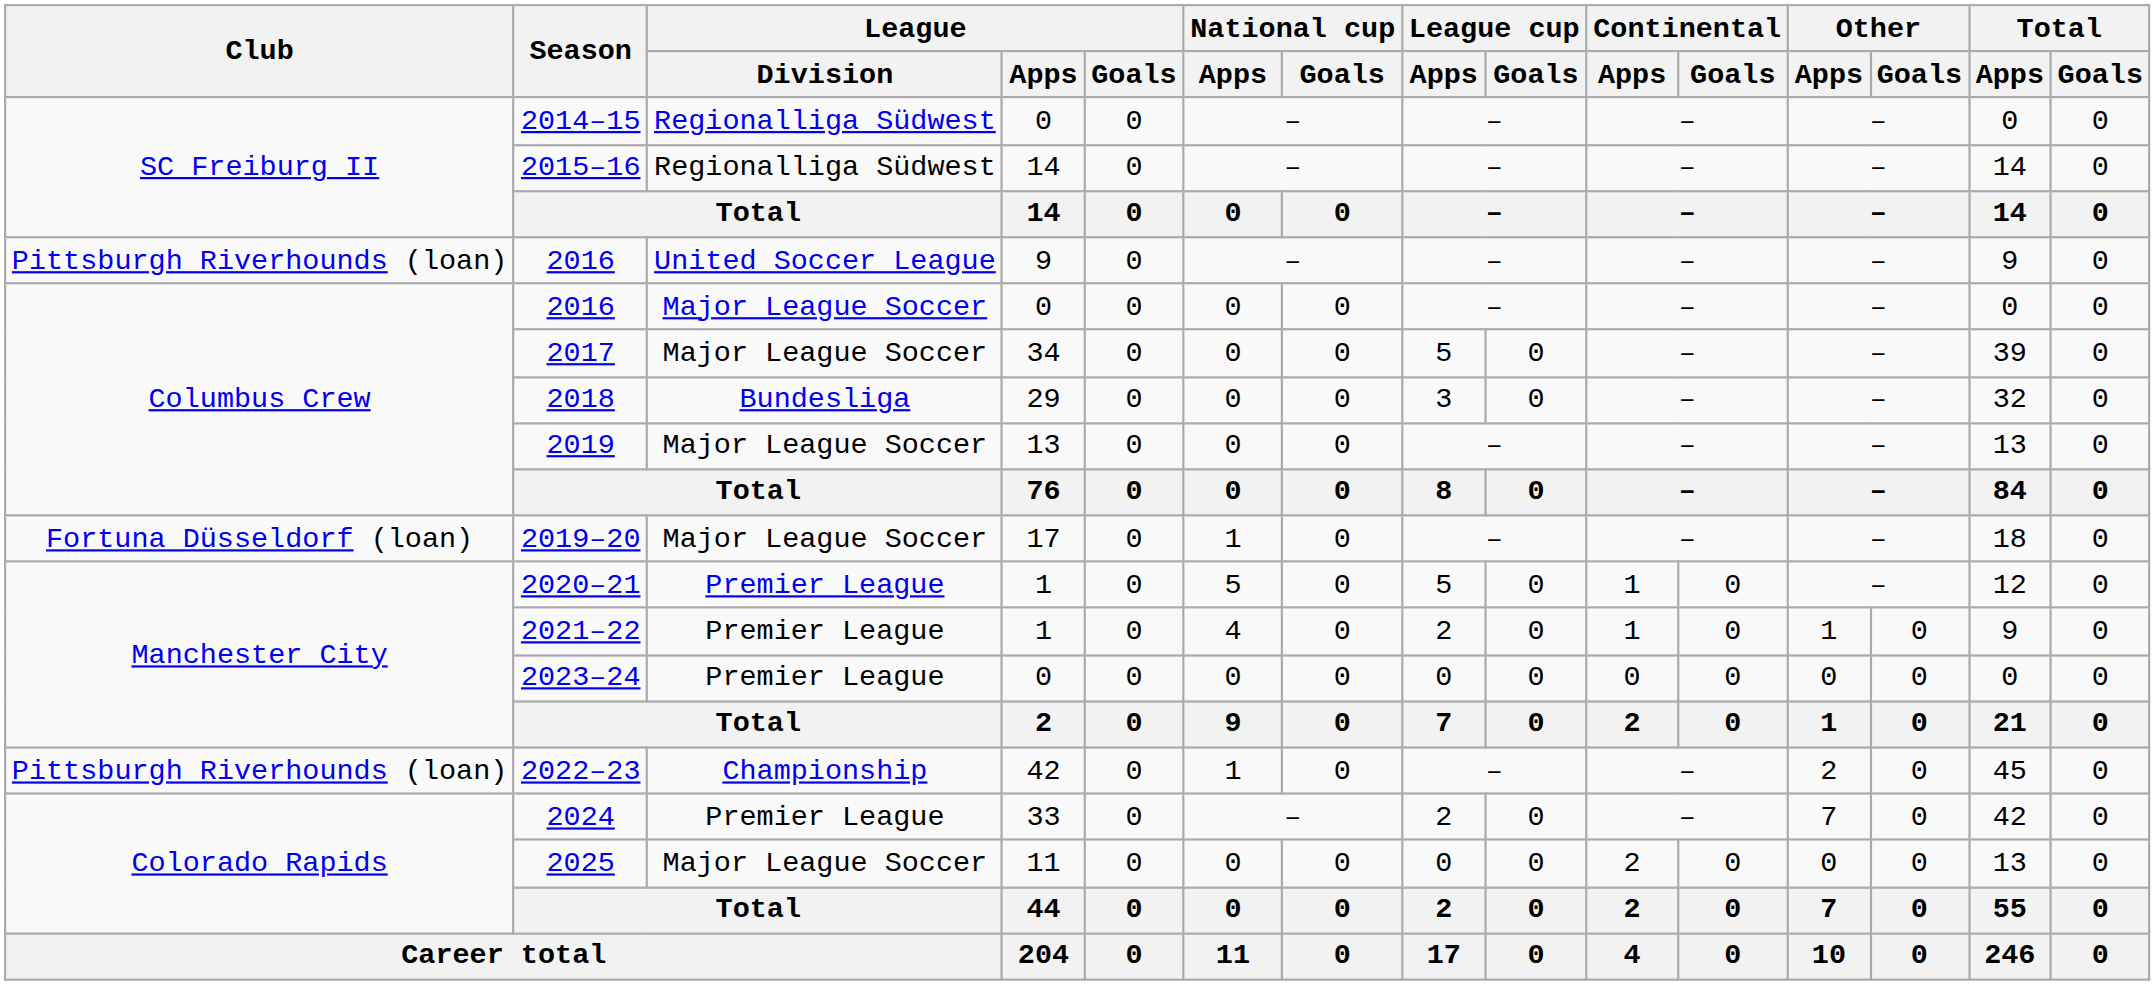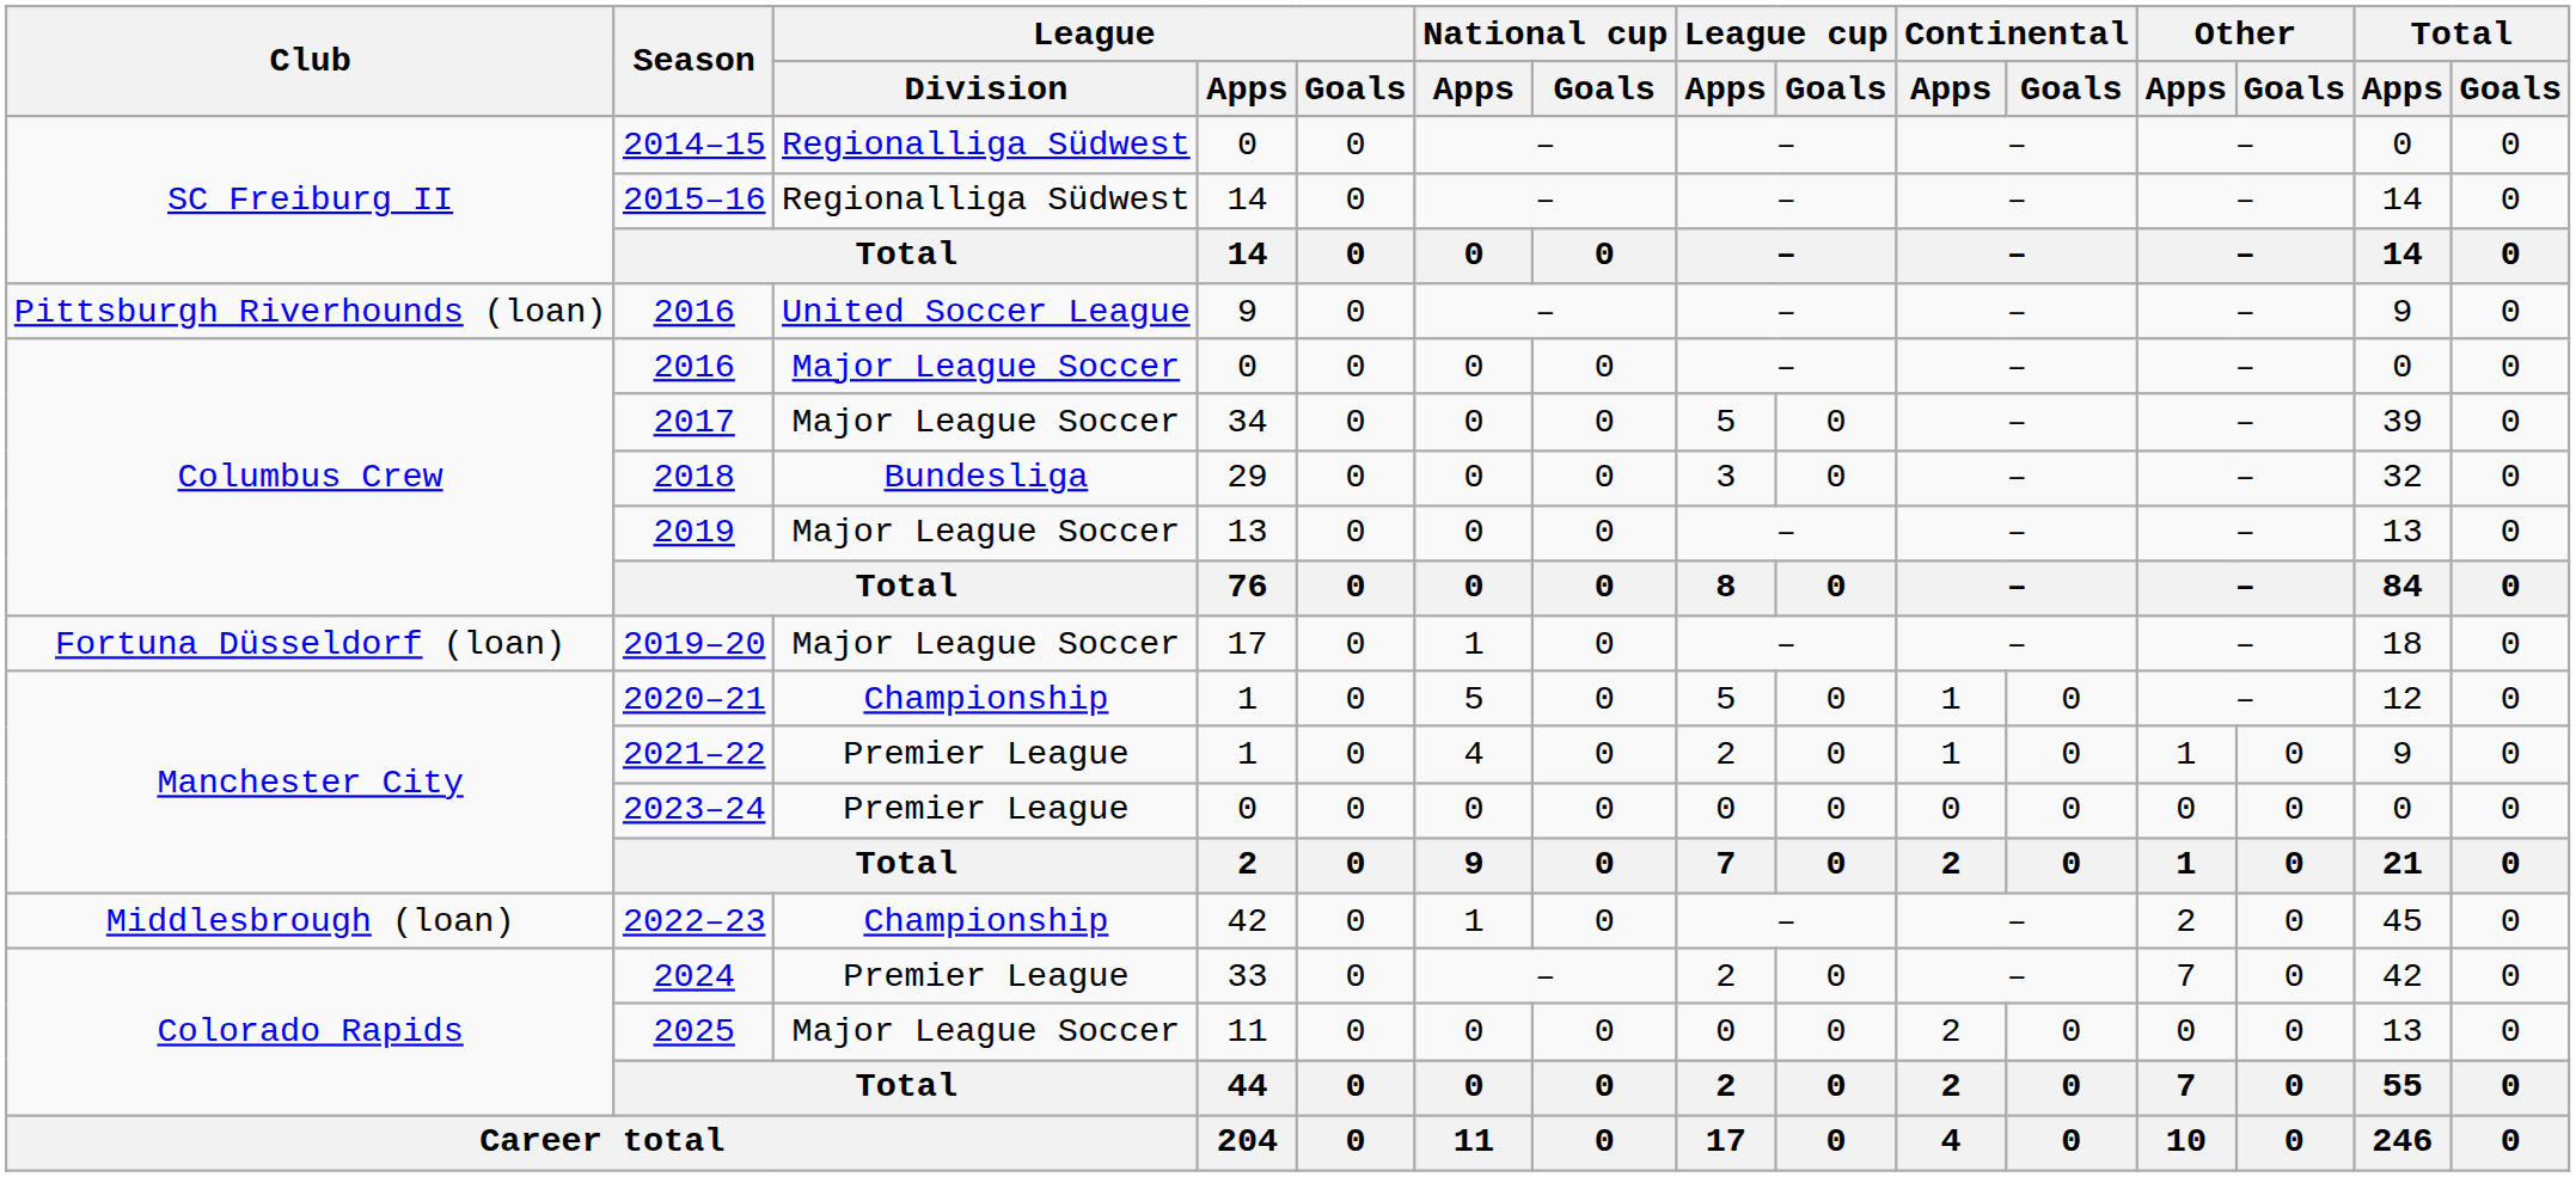2020–21 | League / Division: Premier League -> Championship
2022–23 | Club: Pittsburgh Riverhounds (loan) -> Middlesbrough (loan)
